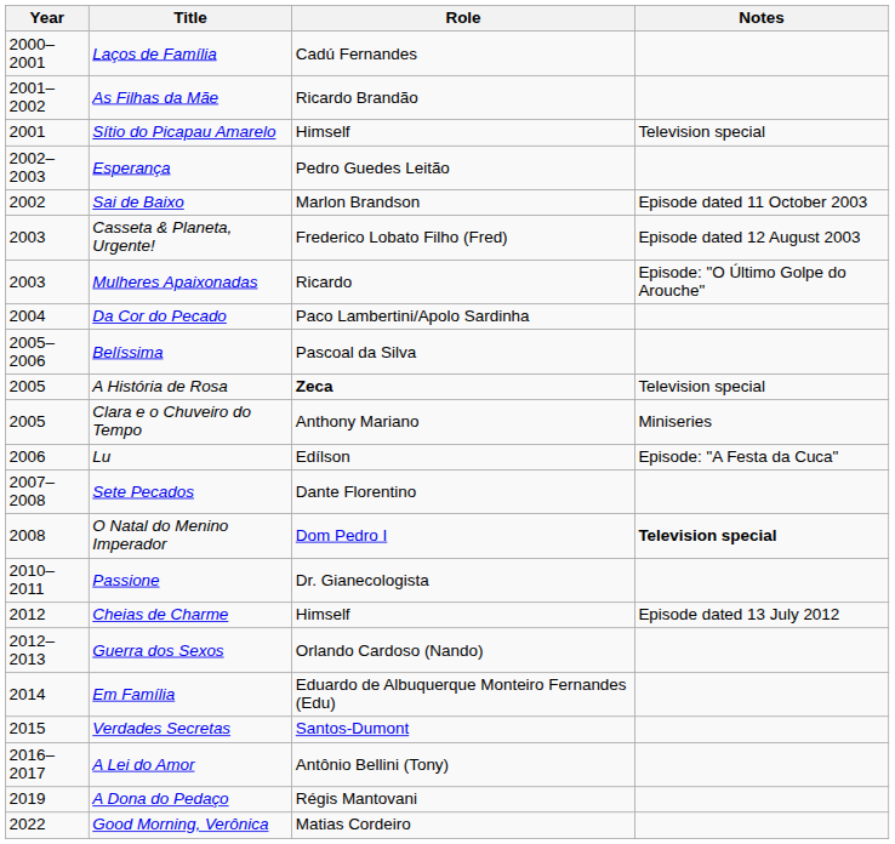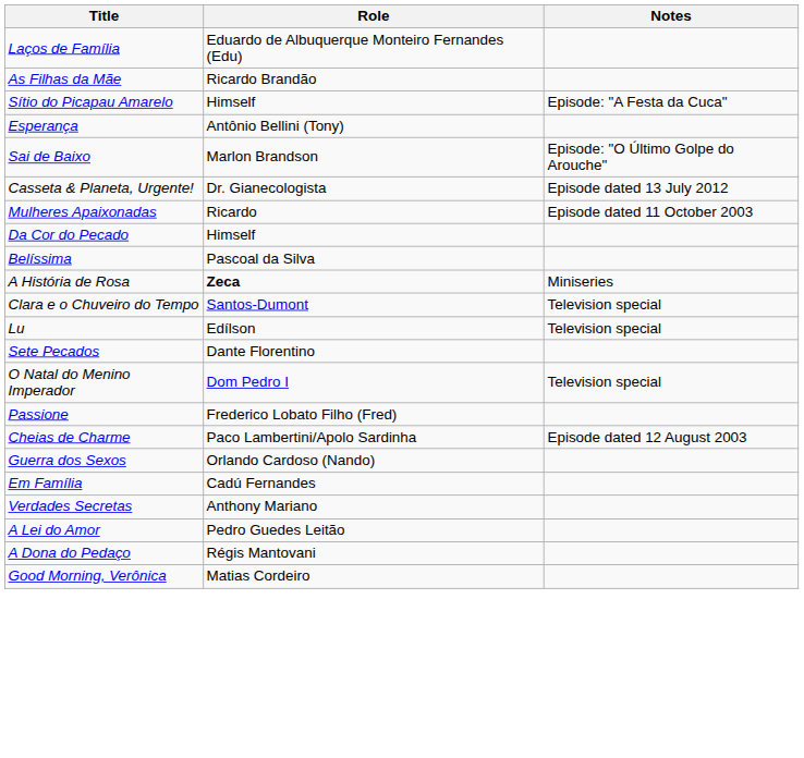- column: Year | 2000–2001 | 2001–2002 | 2001 | 2002–2003 | 2002 | 2003 | 2003 | 2004 | 2005–2006 | 2005 | 2005 | 2006 | 2007–2008 | 2008 | 2010–2011 | 2012 | 2012–2013 | 2014 | 2015 | 2016–2017 | 2019 | 2022
Laços de Família | Role: Cadú Fernandes -> Eduardo de Albuquerque Monteiro Fernandes (Edu)
Sítio do Picapau Amarelo | Notes: Television special -> Episode: "A Festa da Cuca"
Esperança | Role: Pedro Guedes Leitão -> Antônio Bellini (Tony)
Sai de Baixo | Notes: Episode dated 11 October 2003 -> Episode: "O Último Golpe do Arouche"
Casseta & Planeta, Urgente! | Role: Frederico Lobato Filho (Fred) -> Dr. Gianecologista
Casseta & Planeta, Urgente! | Notes: Episode dated 12 August 2003 -> Episode dated 13 July 2012
Mulheres Apaixonadas | Notes: Episode: "O Último Golpe do Arouche" -> Episode dated 11 October 2003
Da Cor do Pecado | Role: Paco Lambertini/Apolo Sardinha -> Himself
A História de Rosa | Notes: Television special -> Miniseries
Clara e o Chuveiro do Tempo | Role: Anthony Mariano -> Santos-Dumont
Clara e o Chuveiro do Tempo | Notes: Miniseries -> Television special
Lu | Notes: Episode: "A Festa da Cuca" -> Television special
O Natal do Menino Imperador | Notes: bold -> normal
Passione | Role: Dr. Gianecologista -> Frederico Lobato Filho (Fred)
Cheias de Charme | Role: Himself -> Paco Lambertini/Apolo Sardinha
Cheias de Charme | Notes: Episode dated 13 July 2012 -> Episode dated 12 August 2003
Em Família | Role: Eduardo de Albuquerque Monteiro Fernandes (Edu) -> Cadú Fernandes
Verdades Secretas | Role: Santos-Dumont -> Anthony Mariano
A Lei do Amor | Role: Antônio Bellini (Tony) -> Pedro Guedes Leitão
